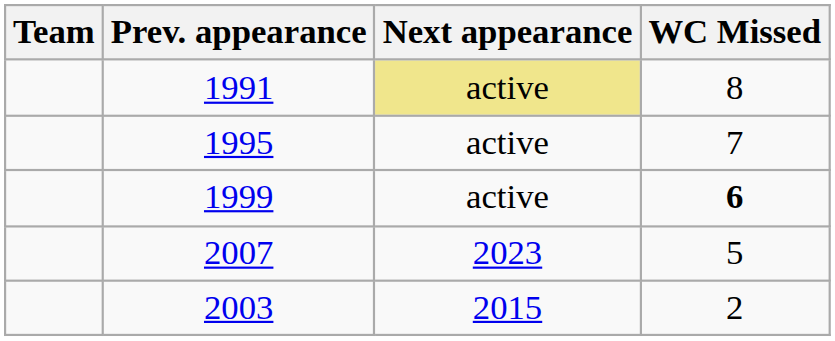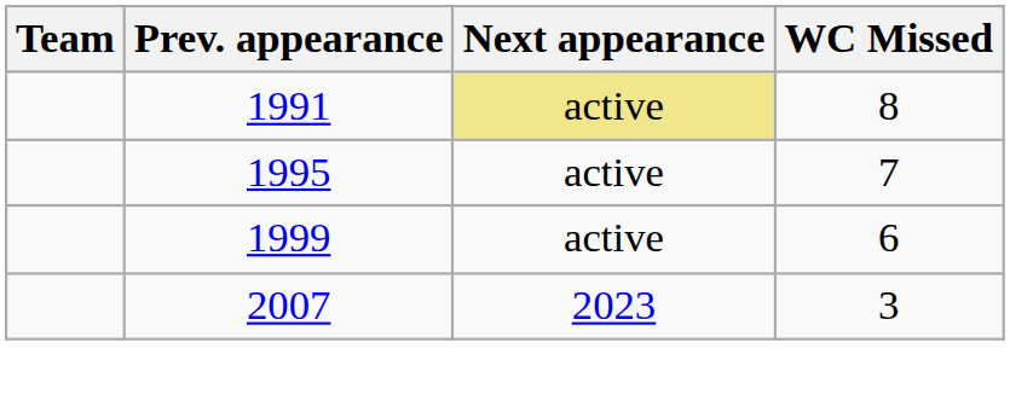1999 | WC Missed: bold -> normal
2007 | WC Missed: 5 -> 3
- row: 2003 | 2015 | 2
